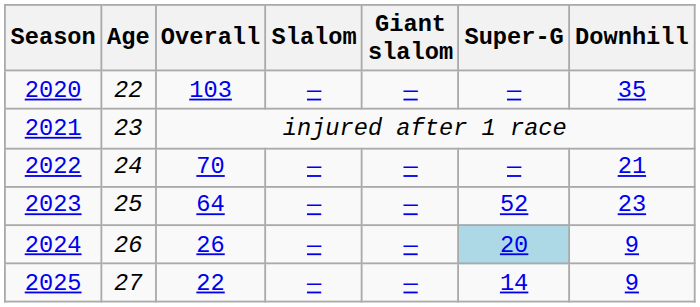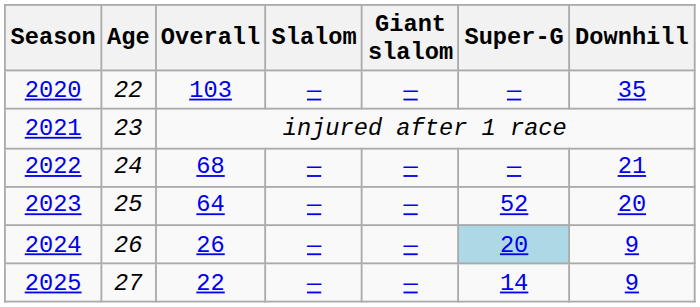2022 | Overall: 70 -> 68
2023 | Downhill: 23 -> 20
